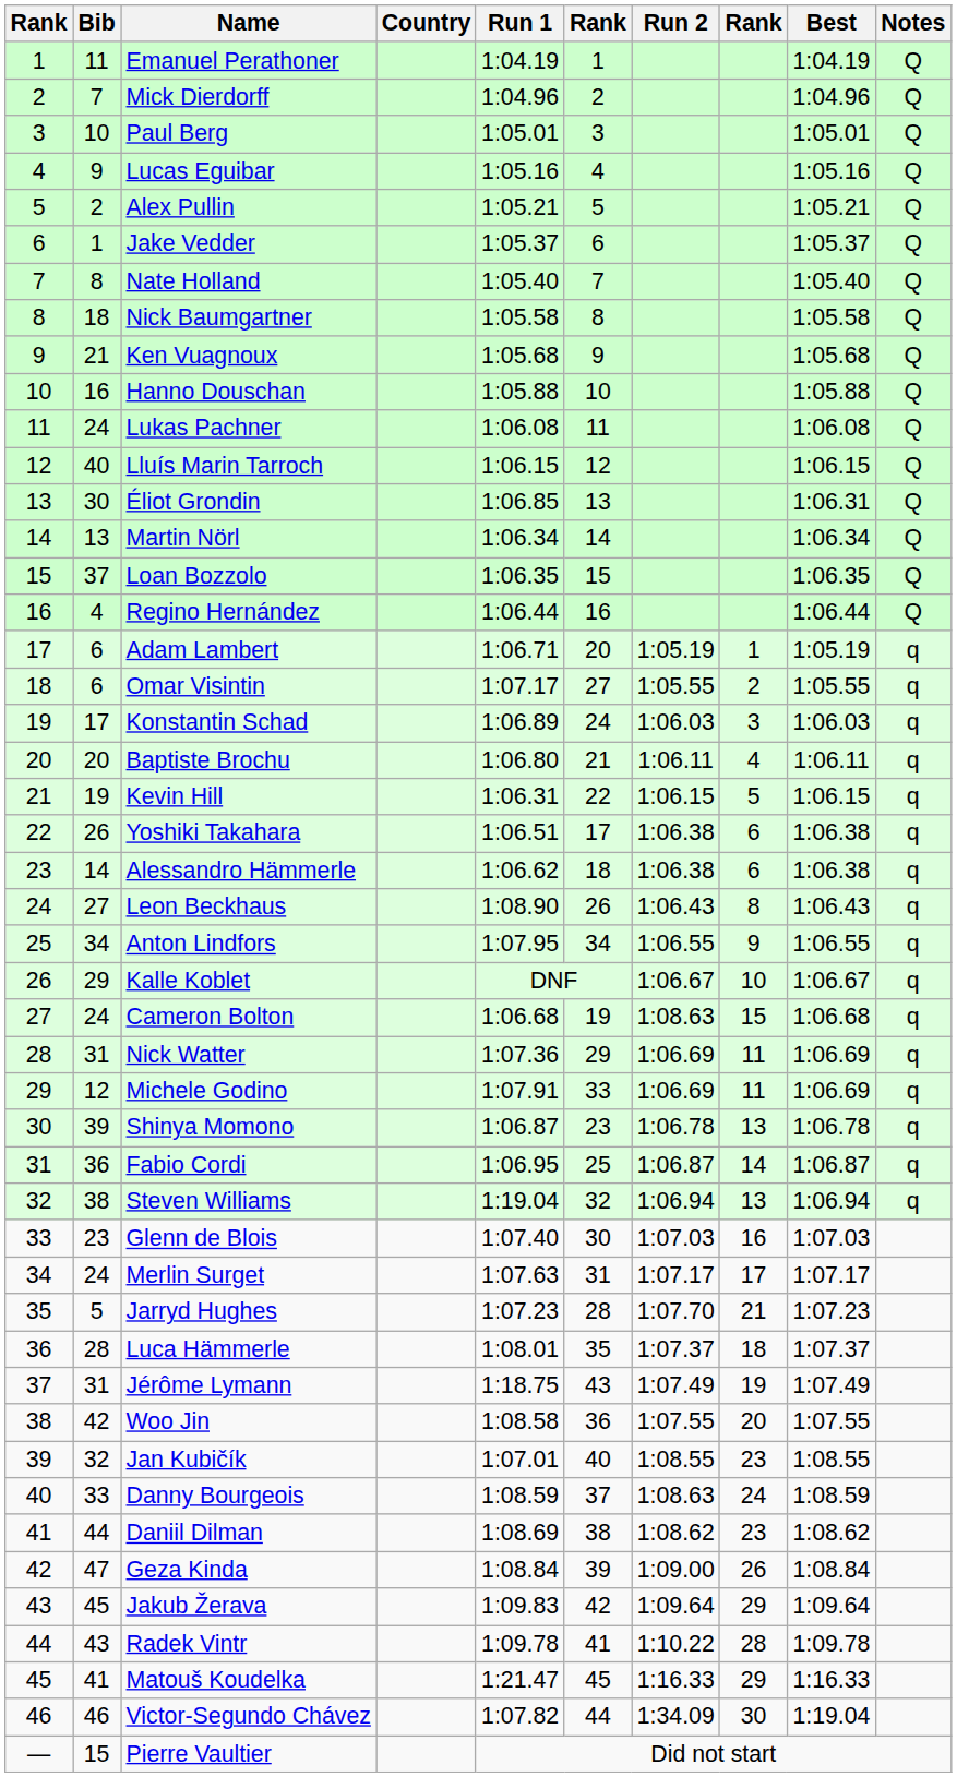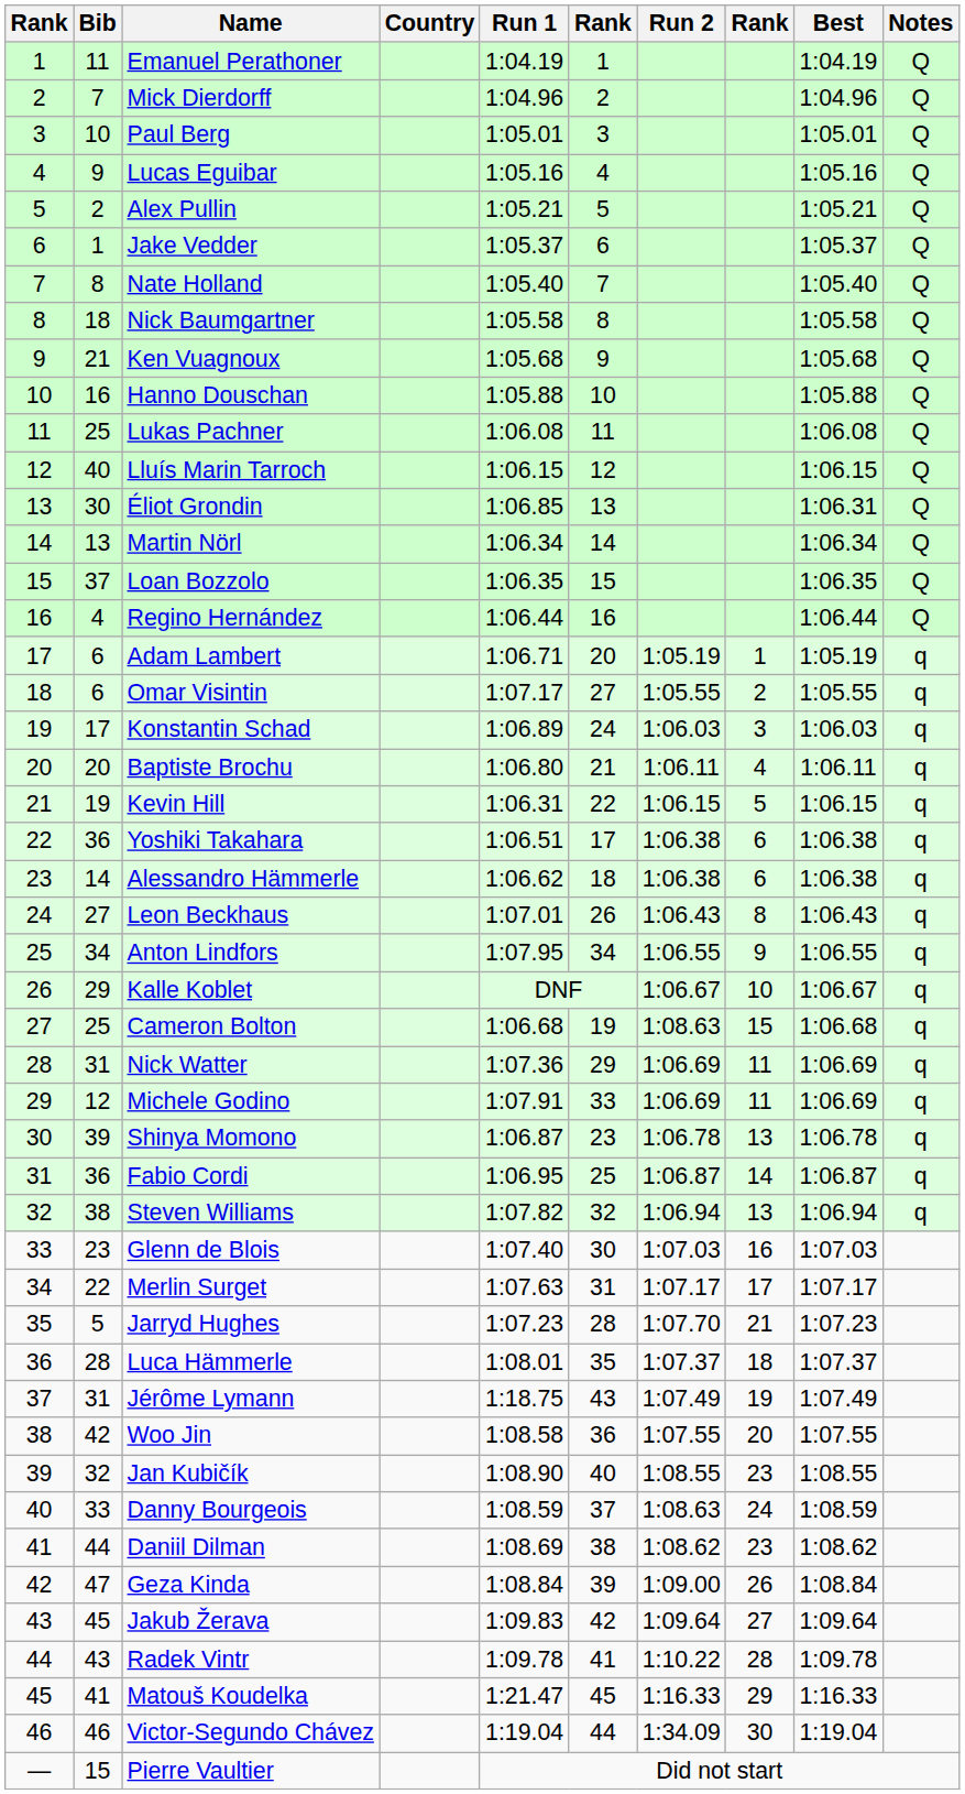Lukas Pachner | Bib: 24 -> 25
Yoshiki Takahara | Bib: 26 -> 36
Leon Beckhaus | Run 1: 1:08.90 -> 1:07.01
Cameron Bolton | Bib: 24 -> 25
Steven Williams | Run 1: 1:19.04 -> 1:07.82
Merlin Surget | Bib: 24 -> 22
Jan Kubičík | Run 1: 1:07.01 -> 1:08.90
Jakub Žerava | column 8: 29 -> 27
Victor-Segundo Chávez | Run 1: 1:07.82 -> 1:19.04
